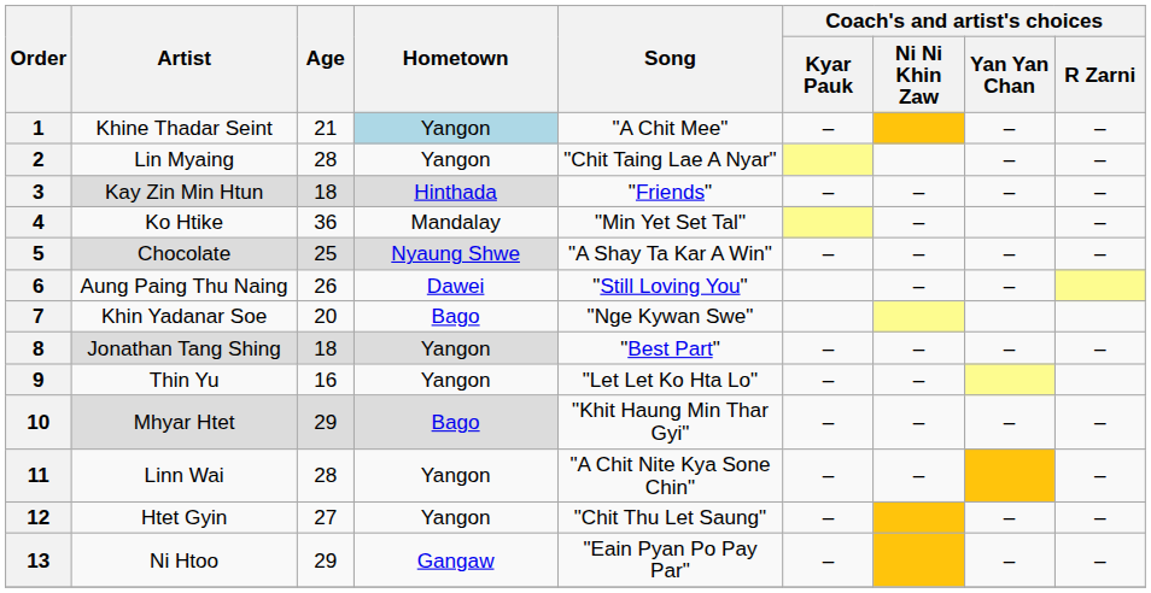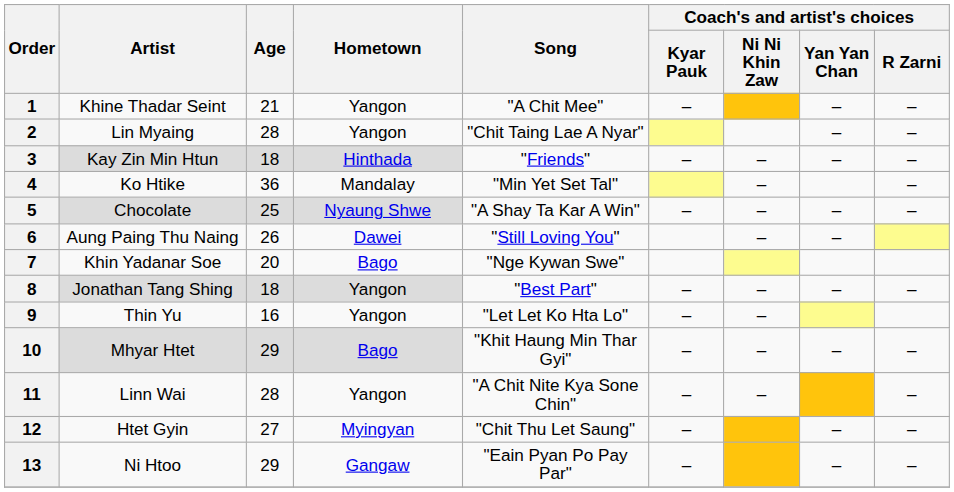1 | Hometown: lightblue background -> no background
12 | Hometown: Yangon -> Myingyan
